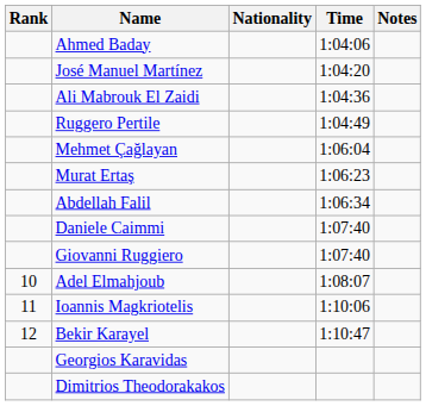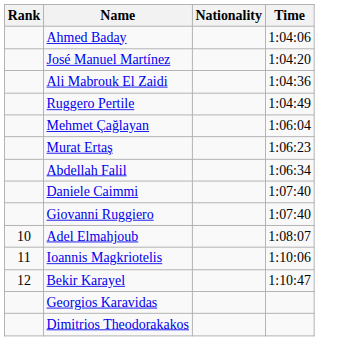- column: Notes
